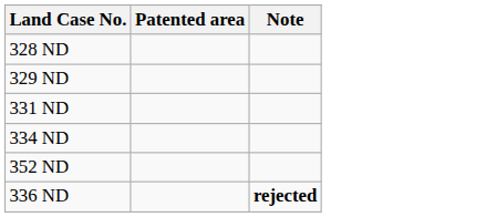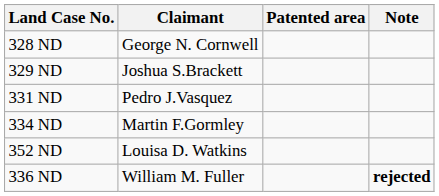+ column: Claimant | George N. Cornwell | Joshua S.Brackett | Pedro J.Vasquez | Martin F.Gormley | Louisa D. Watkins | William M. Fuller
